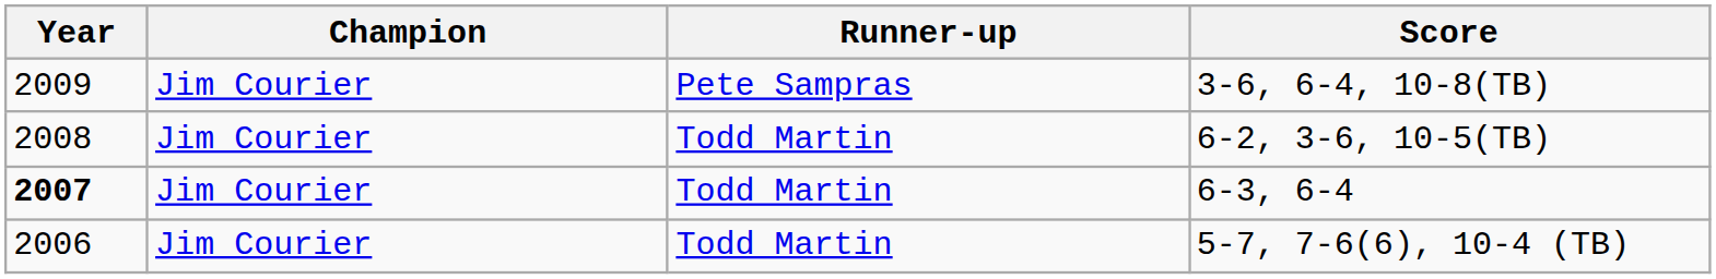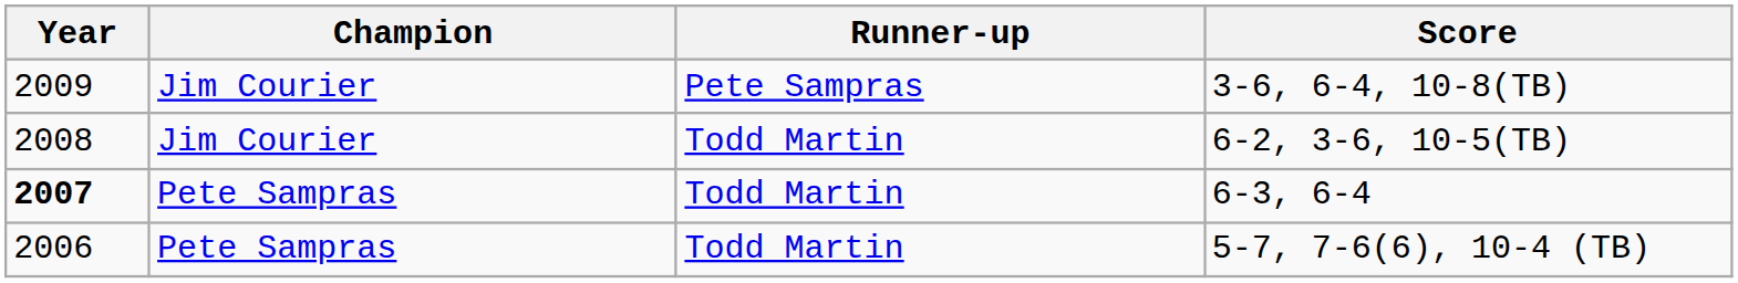6-3, 6-4 | Champion: Jim Courier -> Pete Sampras
5-7, 7-6(6), 10-4 (TB) | Champion: Jim Courier -> Pete Sampras
